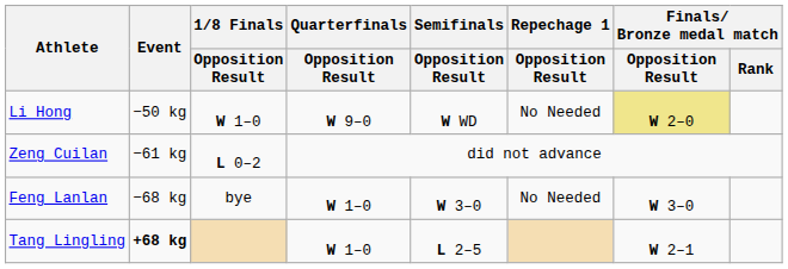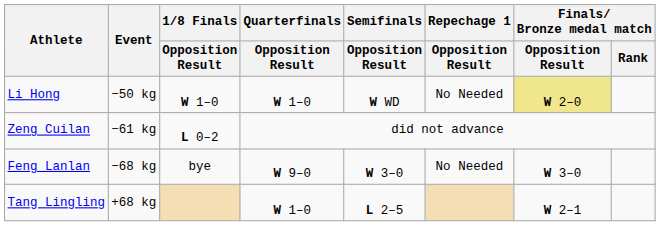Li Hong | Quarterfinals / Opposition Result: W 9–0 -> W 1–0
Feng Lanlan | Quarterfinals / Opposition Result: W 1–0 -> W 9–0
Tang Lingling | Event: bold -> normal
